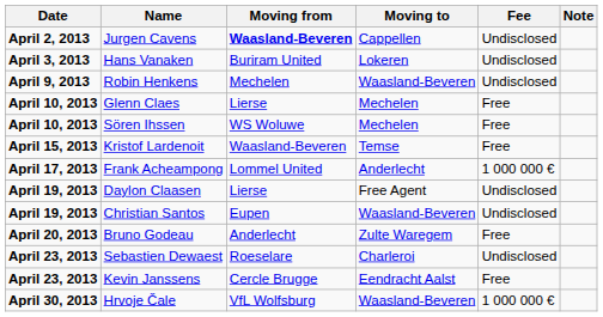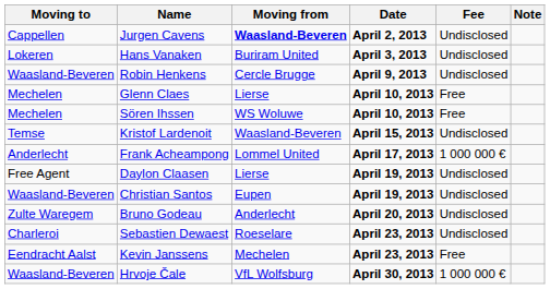columns swapped: Date <-> Moving to
Robin Henkens | Moving from: Mechelen -> Cercle Brugge
Kristof Lardenoit | Fee: Free -> Undisclosed
Bruno Godeau | Fee: Free -> Undisclosed
Kevin Janssens | Moving from: Cercle Brugge -> Mechelen
